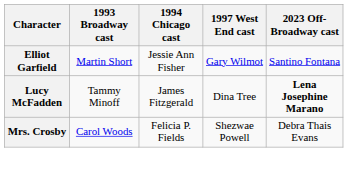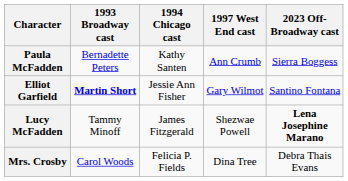+ row: Paula McFadden | Bernadette Peters | Kathy Santen | Ann Crumb | Sierra Boggess
Elliot Garfield | 1993 Broadway cast: normal -> bold
Lucy McFadden | 1997 West End cast: Dina Tree -> Shezwae Powell
Mrs. Crosby | 1997 West End cast: Shezwae Powell -> Dina Tree
